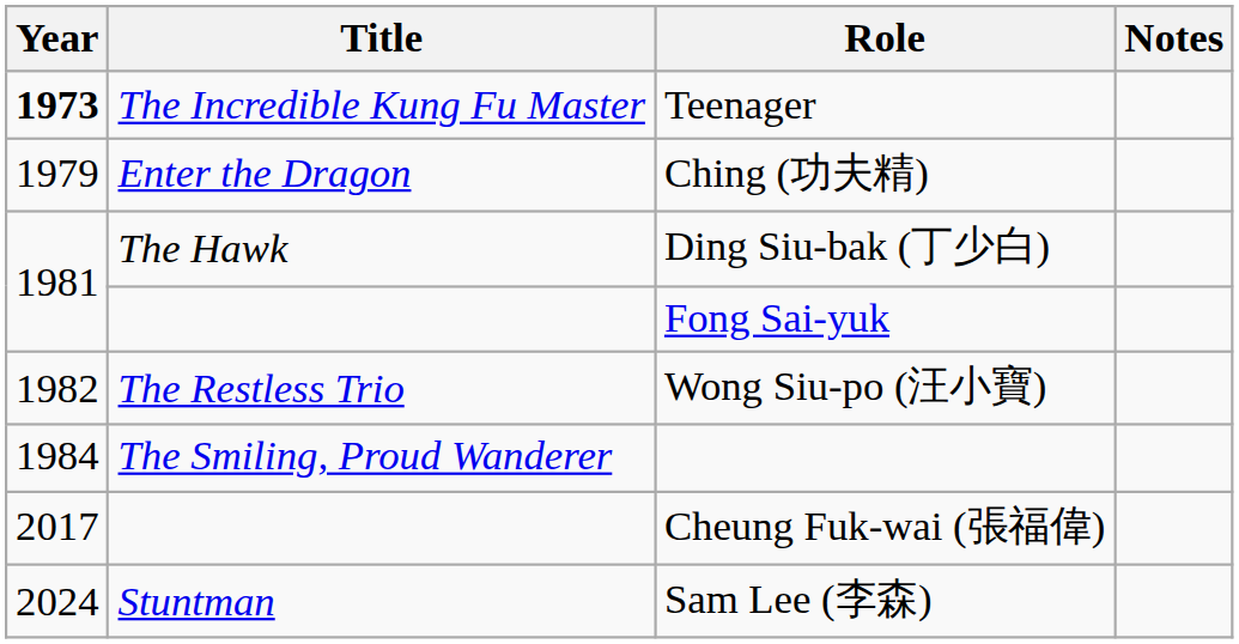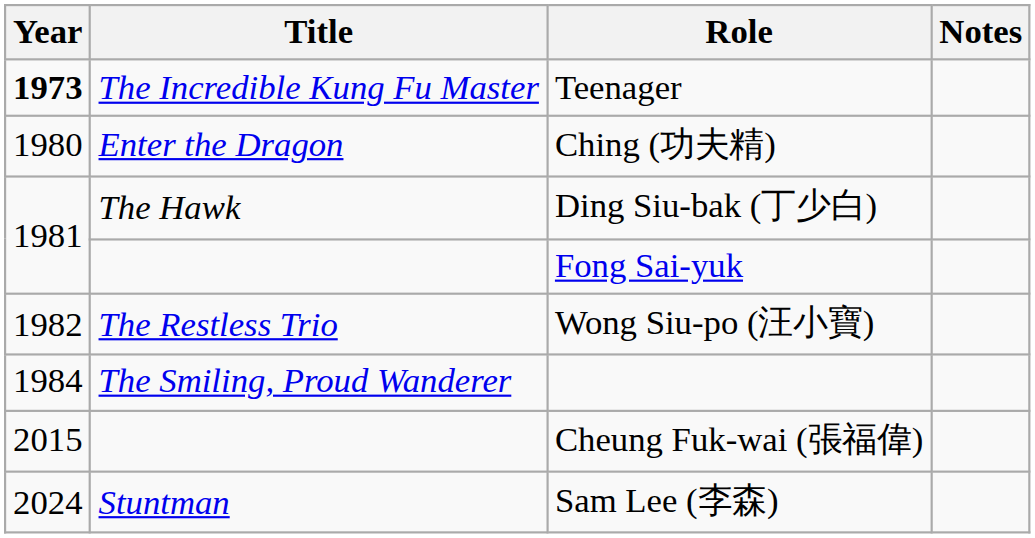Ching (功夫精) | Year: 1979 -> 1980
Cheung Fuk-wai (張福偉) | Year: 2017 -> 2015
